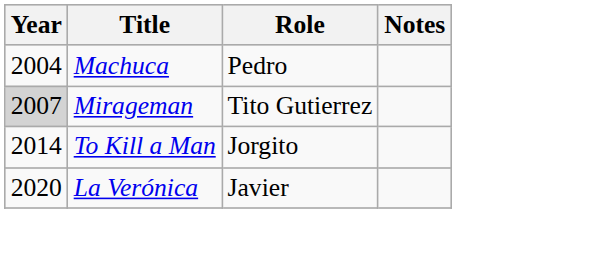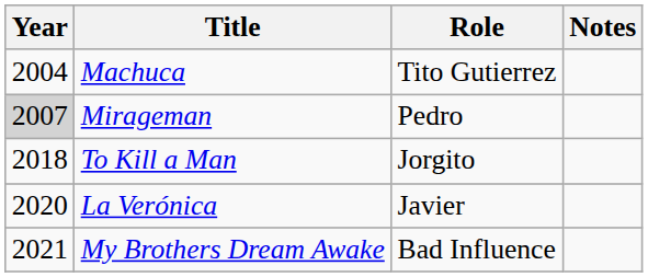Machuca | Role: Pedro -> Tito Gutierrez
Mirageman | Role: Tito Gutierrez -> Pedro
To Kill a Man | Year: 2014 -> 2018
+ row: 2021 | My Brothers Dream Awake | Bad Influence
